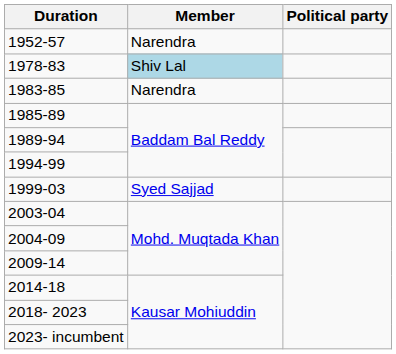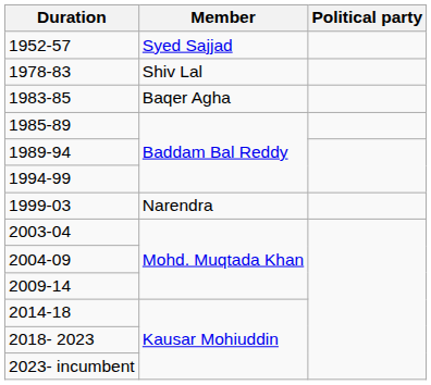1952-57 | Member: Narendra -> Syed Sajjad
1978-83 | Member: lightblue background -> no background
1983-85 | Member: Narendra -> Baqer Agha
1999-03 | Member: Syed Sajjad -> Narendra
